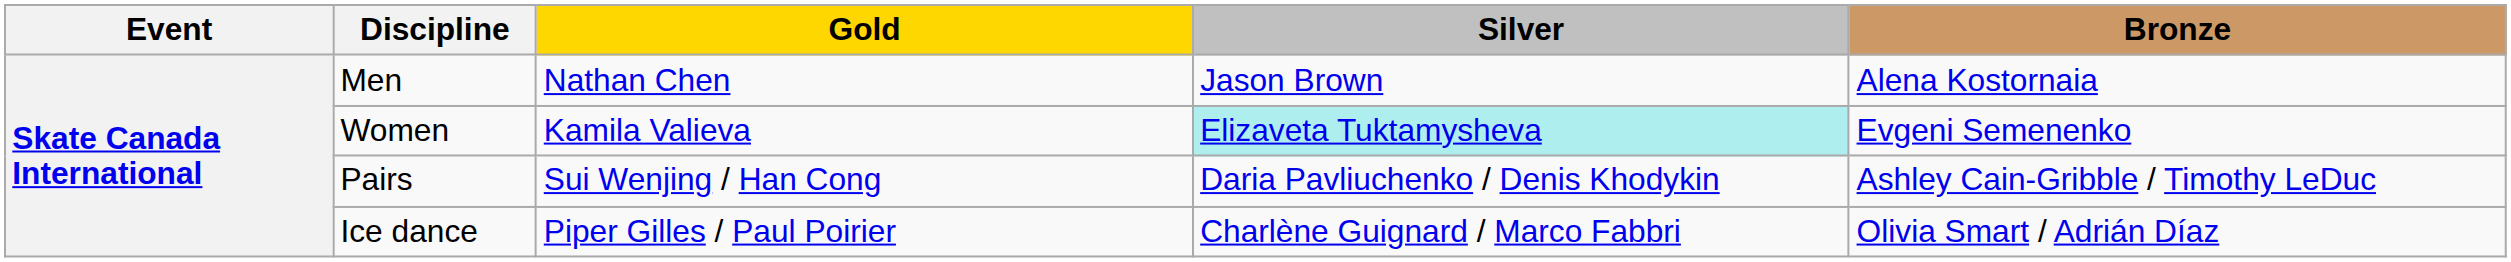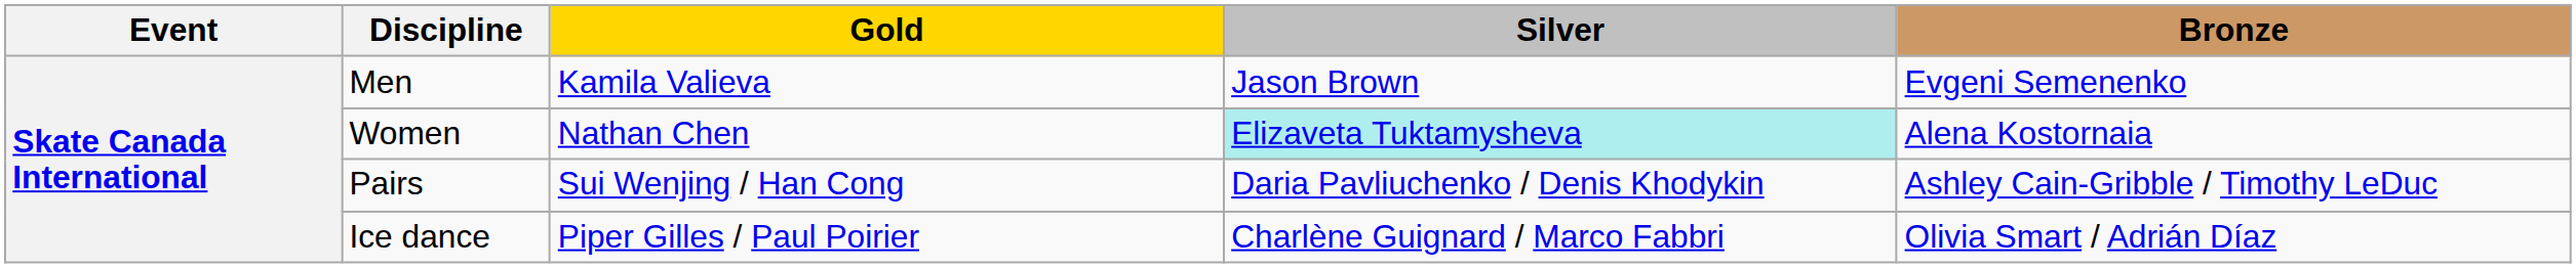Men | Gold: Nathan Chen -> Kamila Valieva
Men | Bronze: Alena Kostornaia -> Evgeni Semenenko
Women | Gold: Kamila Valieva -> Nathan Chen
Women | Bronze: Evgeni Semenenko -> Alena Kostornaia
